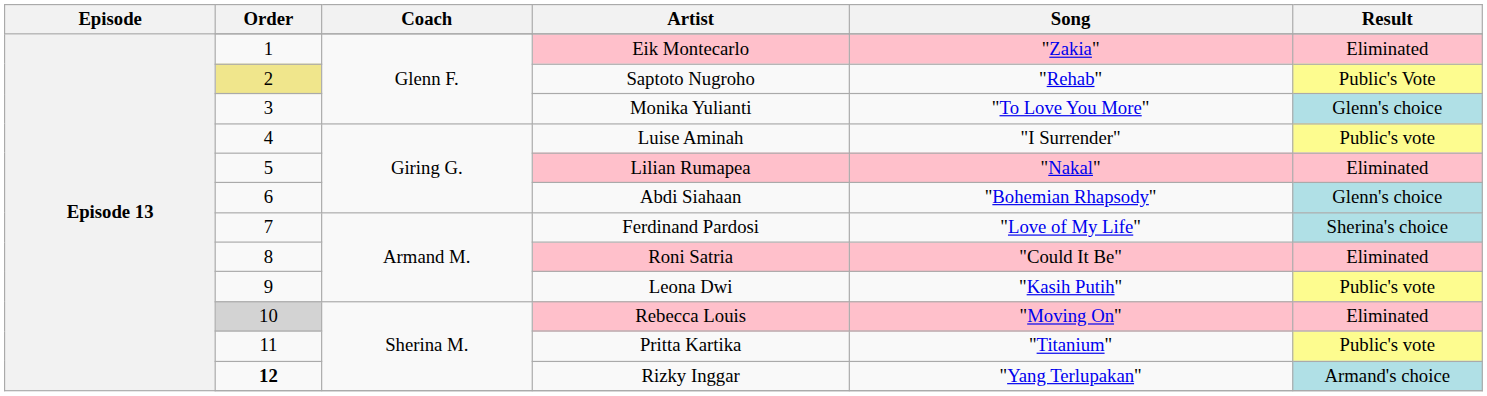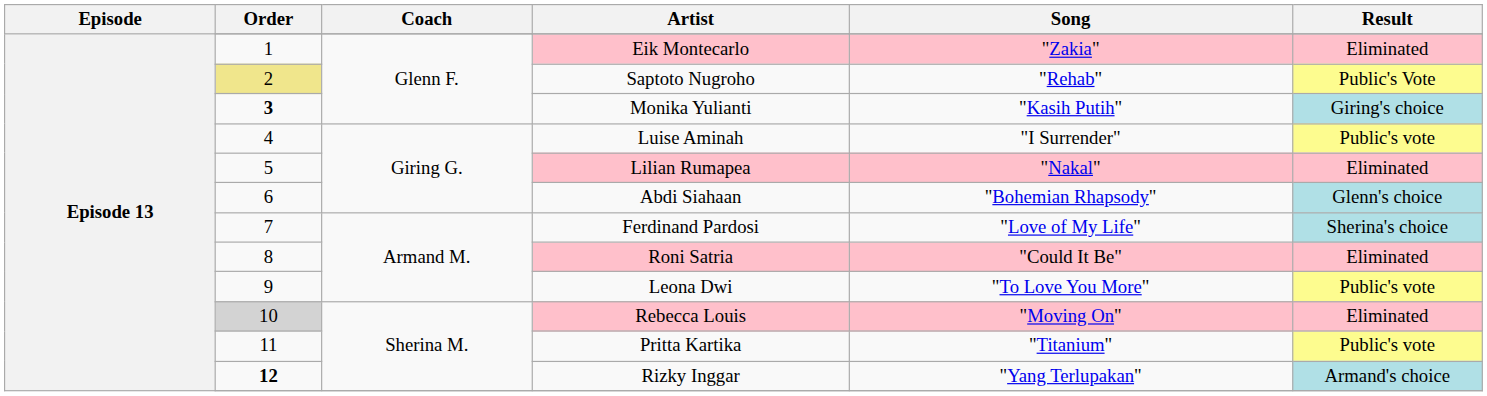Monika Yulianti | Order: normal -> bold
Monika Yulianti | Song: "To Love You More" -> "Kasih Putih"
Monika Yulianti | Result: Glenn's choice -> Giring's choice
Leona Dwi | Song: "Kasih Putih" -> "To Love You More"
